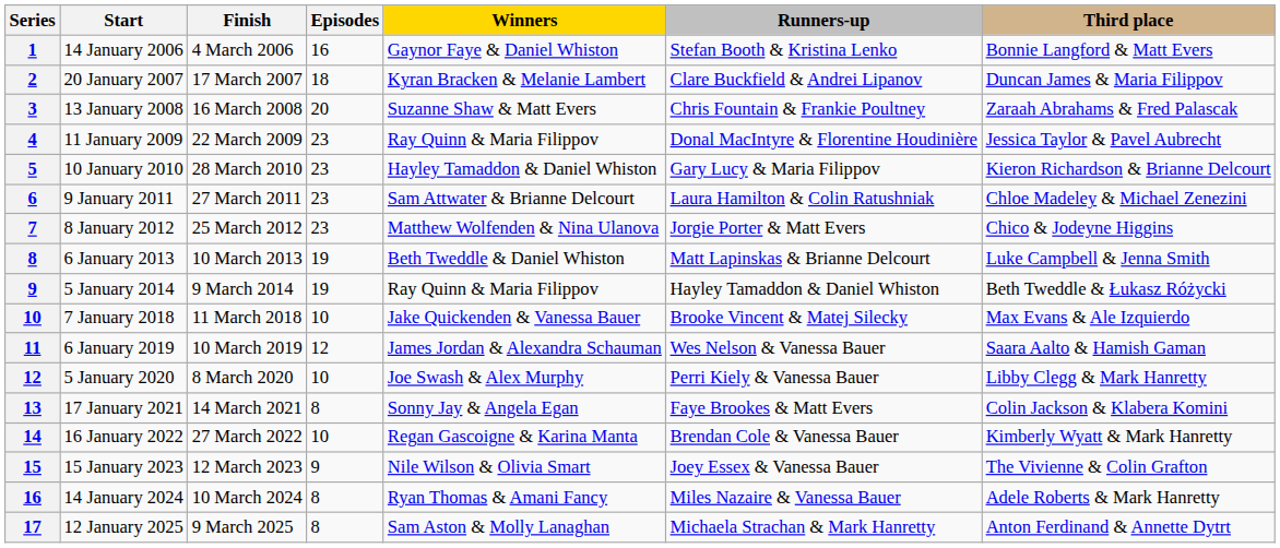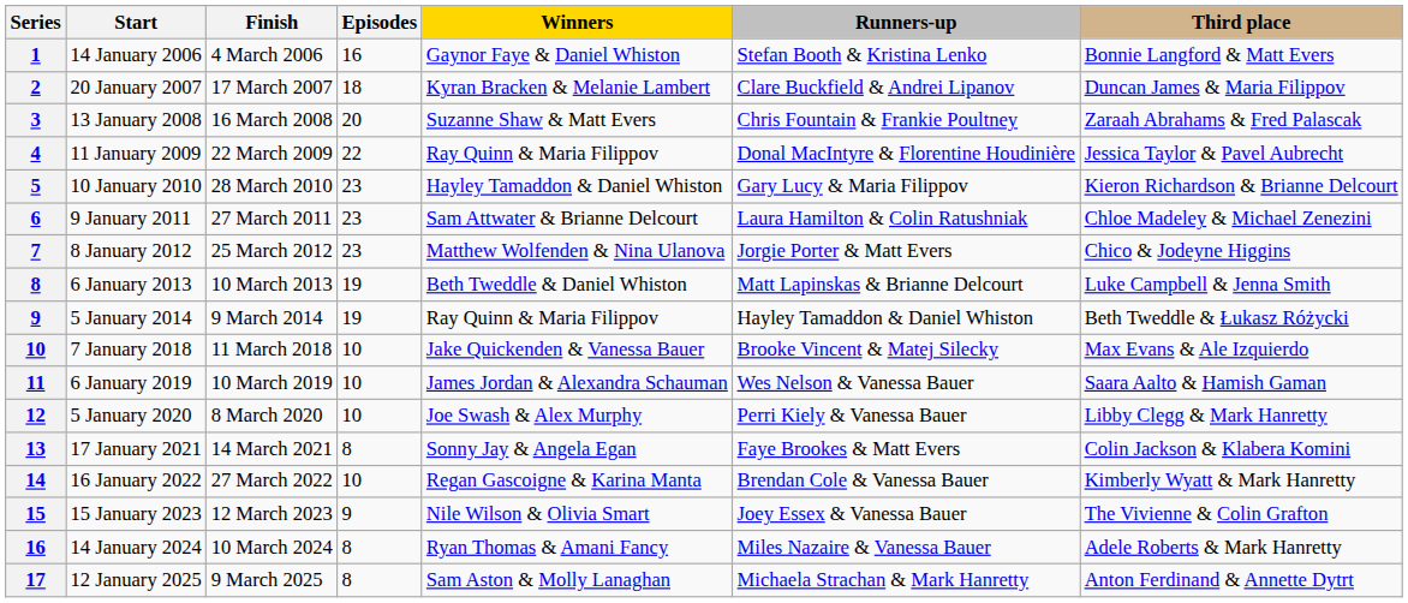11 January 2009 | Episodes: 23 -> 22
6 January 2019 | Episodes: 12 -> 10
